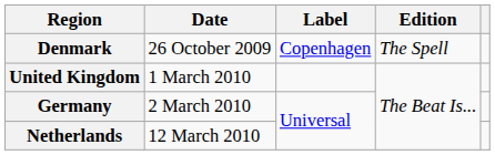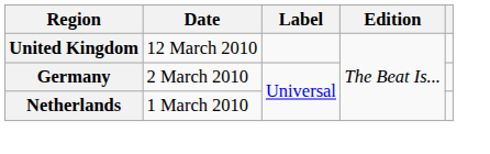- row: Denmark | 26 October 2009 | Copenhagen | The Spell
United Kingdom | Date: 1 March 2010 -> 12 March 2010
Netherlands | Date: 12 March 2010 -> 1 March 2010
